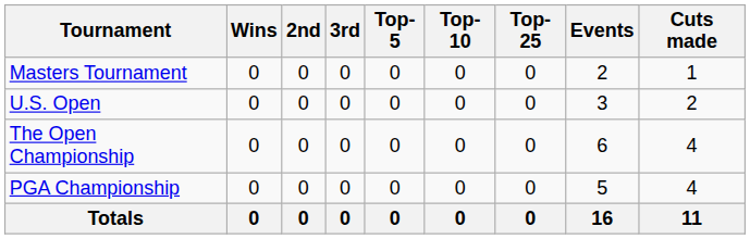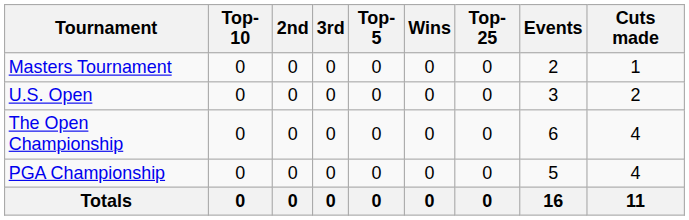columns swapped: Wins <-> Top-10
